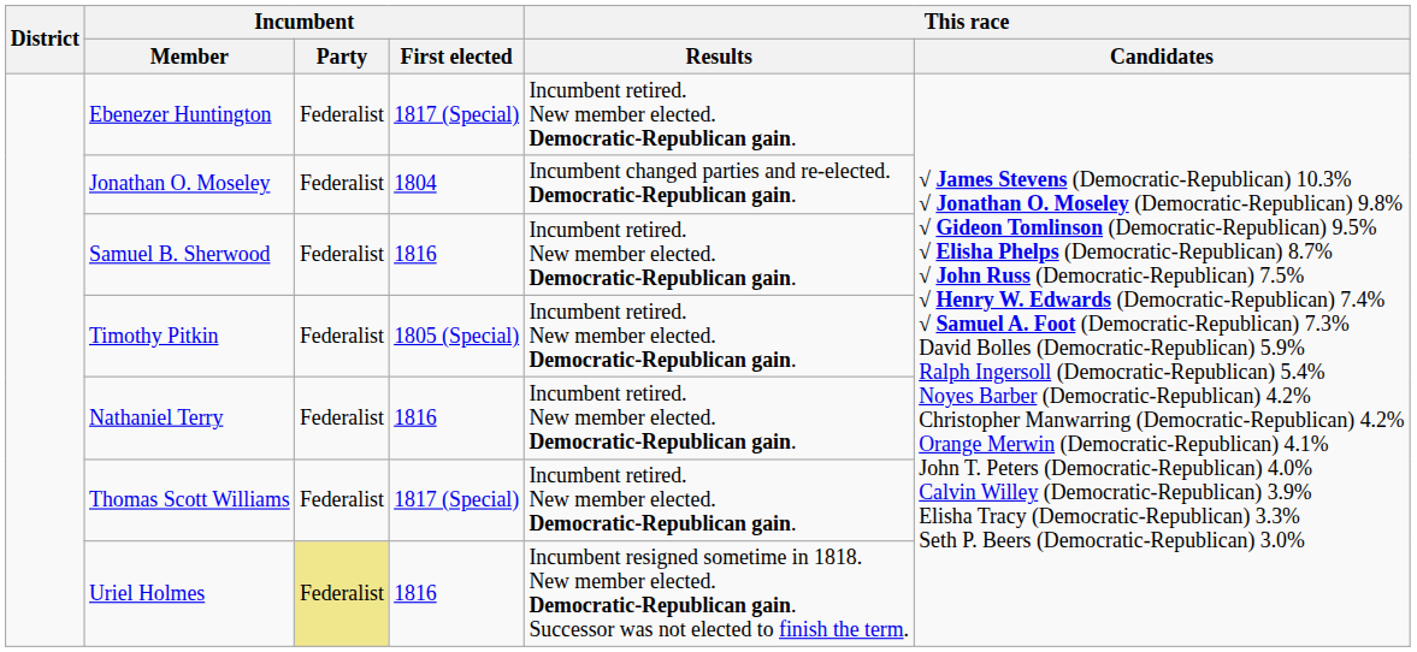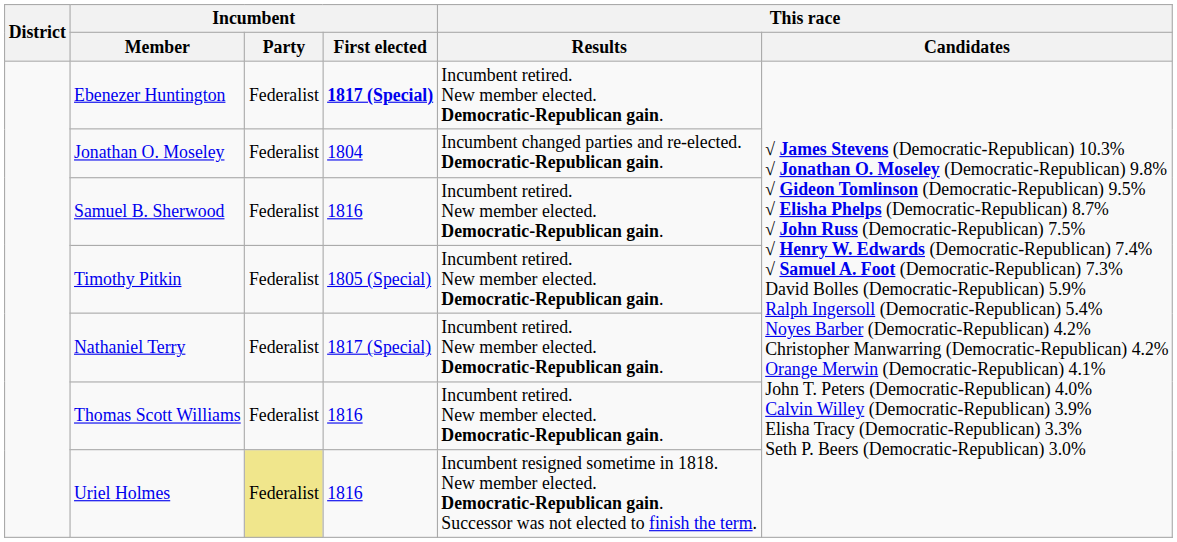Ebenezer Huntington | Incumbent / First elected: normal -> bold
Nathaniel Terry | Incumbent / First elected: 1816 -> 1817 (Special)
Thomas Scott Williams | Incumbent / First elected: 1817 (Special) -> 1816
